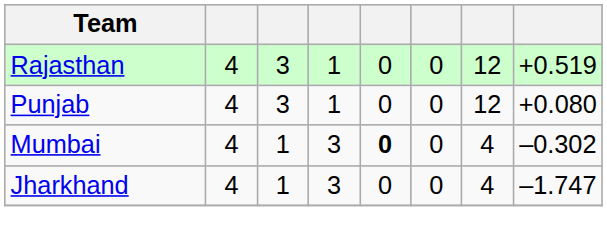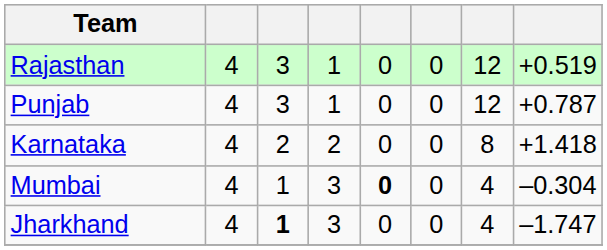Punjab | column 8: +0.080 -> +0.787
+ row: Karnataka | 4 | 2 | 2 | 0 | 0 | 8 | +1.418
Mumbai | column 8: –0.302 -> –0.304
Jharkhand | column 3: normal -> bold
